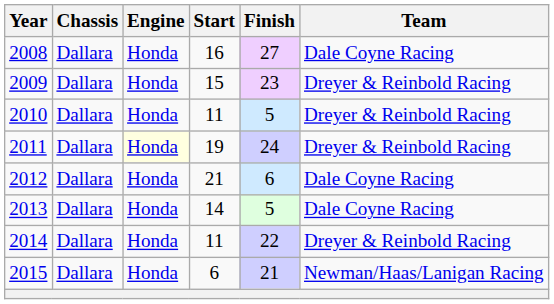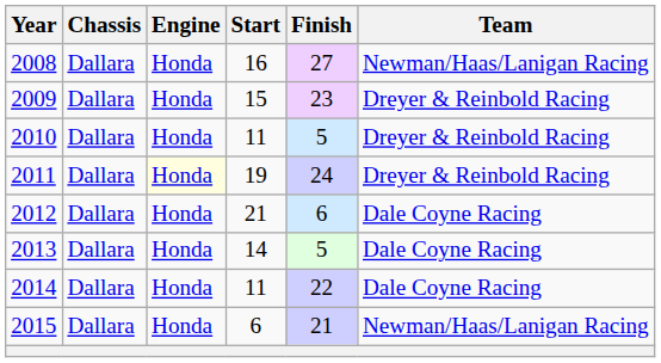2008 | Team: Dale Coyne Racing -> Newman/Haas/Lanigan Racing
2014 | Team: Dreyer & Reinbold Racing -> Dale Coyne Racing
